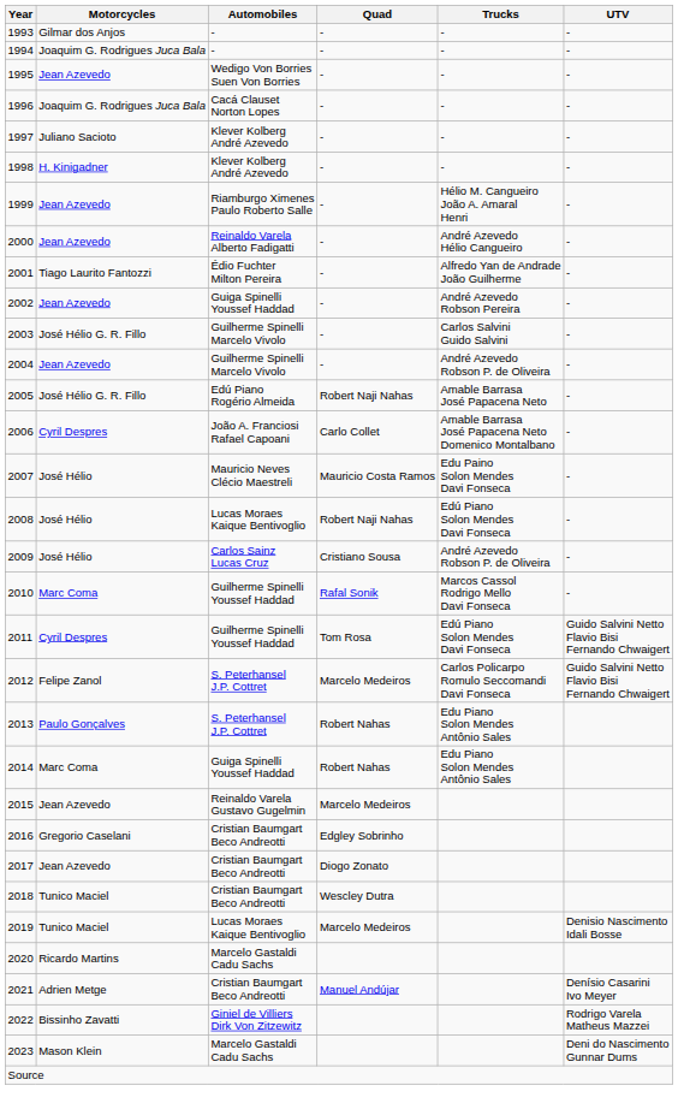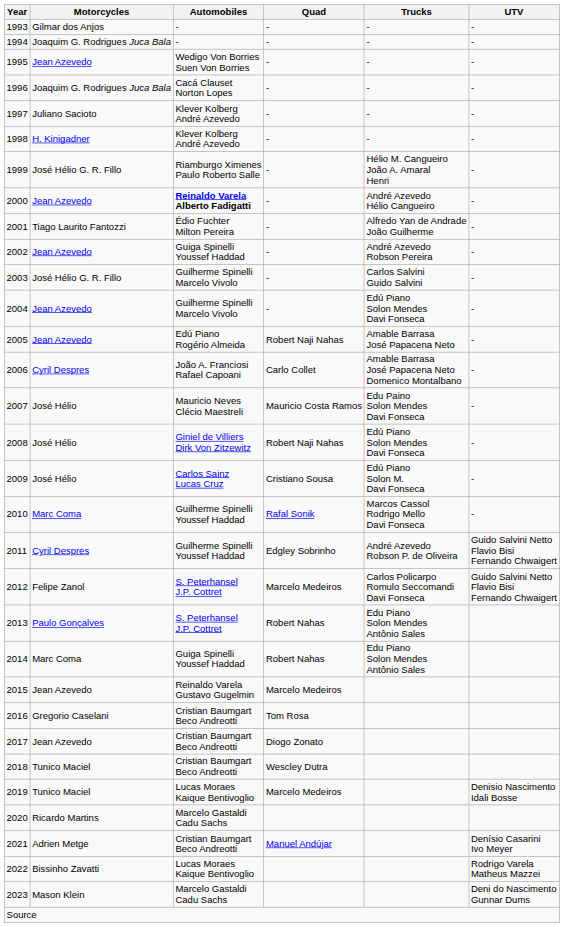1999 | Motorcycles: Jean Azevedo -> José Hélio G. R. Fillo
2000 | Automobiles: normal -> bold
2004 | Trucks: André Azevedo Robson P. de Oliveira -> Edú Piano Solon Mendes Davi Fonseca
2005 | Motorcycles: José Hélio G. R. Fillo -> Jean Azevedo
2008 | Automobiles: Lucas Moraes Kaique Bentivoglio -> Giniel de Villiers Dirk Von Zitzewitz
2009 | Trucks: André Azevedo Robson P. de Oliveira -> Edú Piano Solon M. Davi Fonseca
2011 | Quad: Tom Rosa -> Edgley Sobrinho
2011 | Trucks: Edú Piano Solon Mendes Davi Fonseca -> André Azevedo Robson P. de Oliveira
2016 | Quad: Edgley Sobrinho -> Tom Rosa
2022 | Automobiles: Giniel de Villiers Dirk Von Zitzewitz -> Lucas Moraes Kaique Bentivoglio
